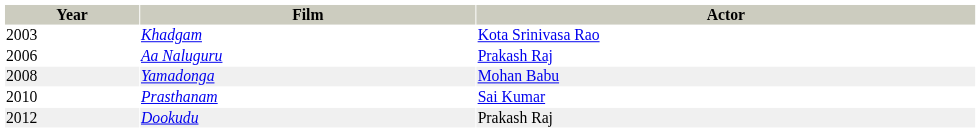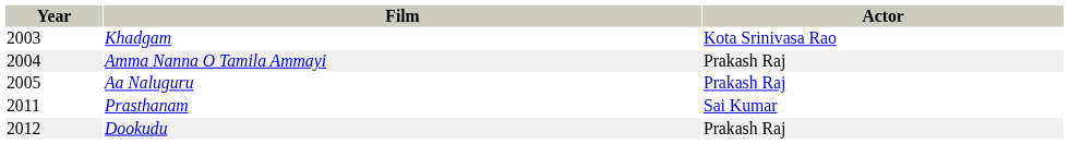+ row: 2004 | Amma Nanna O Tamila Ammayi | Prakash Raj
Aa Naluguru | Year: 2006 -> 2005
- row: 2008 | Yamadonga | Mohan Babu
Prasthanam | Year: 2010 -> 2011
